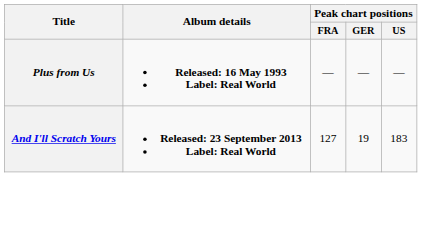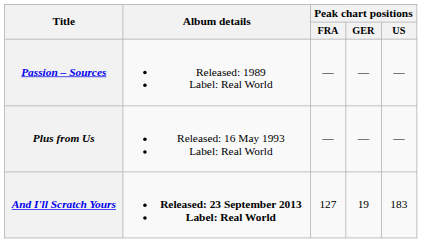+ row: Passion – Sources | Released: 1989 Label: Real World | — | — | —
Plus from Us | Album details: bold -> normal
